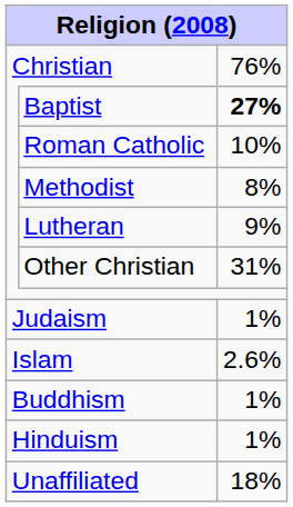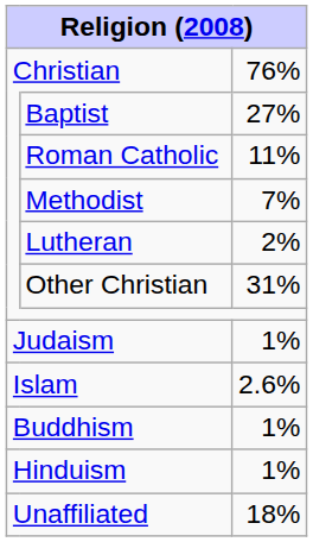Baptist | column 3: bold -> normal
Roman Catholic | column 3: 10% -> 11%
Methodist | column 3: 8% -> 7%
Lutheran | column 3: 9% -> 2%
